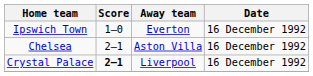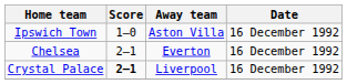Ipswich Town | Away team: Everton -> Aston Villa
Chelsea | Away team: Aston Villa -> Everton
